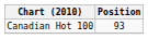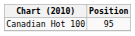Canadian Hot 100 | Position: 93 -> 95
